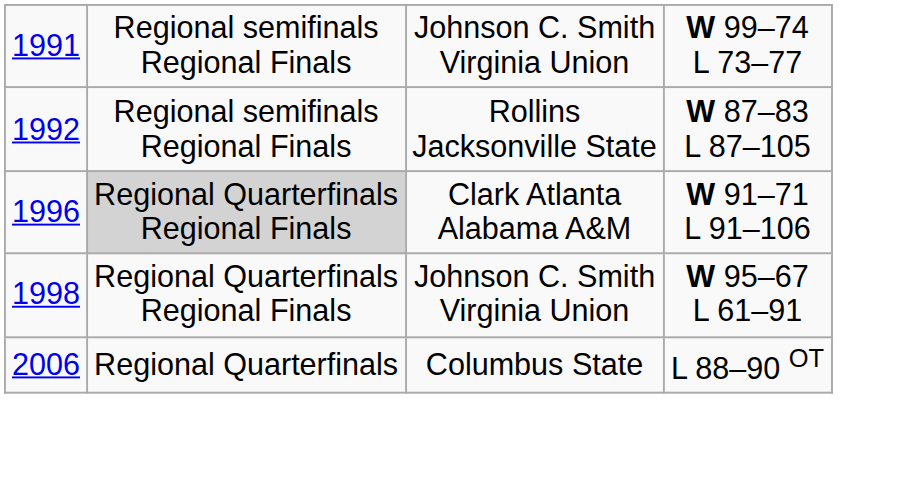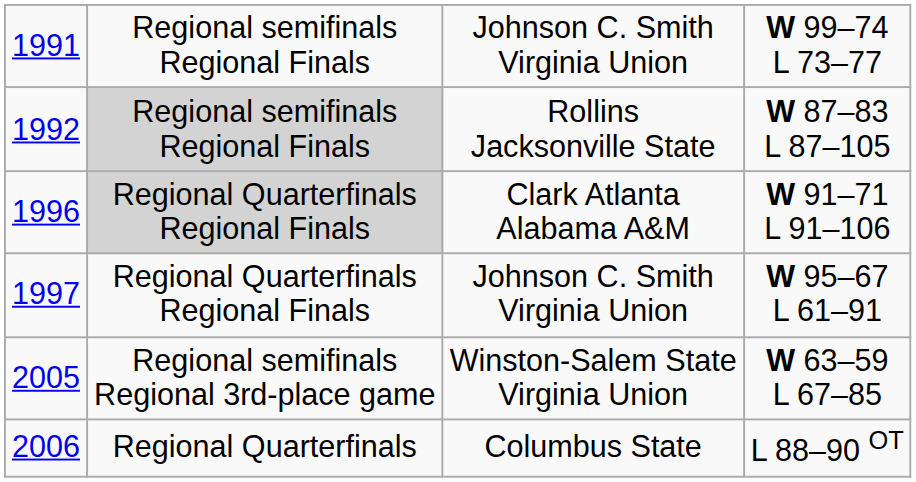Rollins Jacksonville State | column 2: no background -> lightgrey background
Johnson C. Smith Virginia Union / W 95–67 L 61–91 | column 1: 1998 -> 1997
+ row: 2005 | Regional semifinals Regional 3rd-place game | Winston-Salem State Virginia Union | W 63–59 L 67–85
